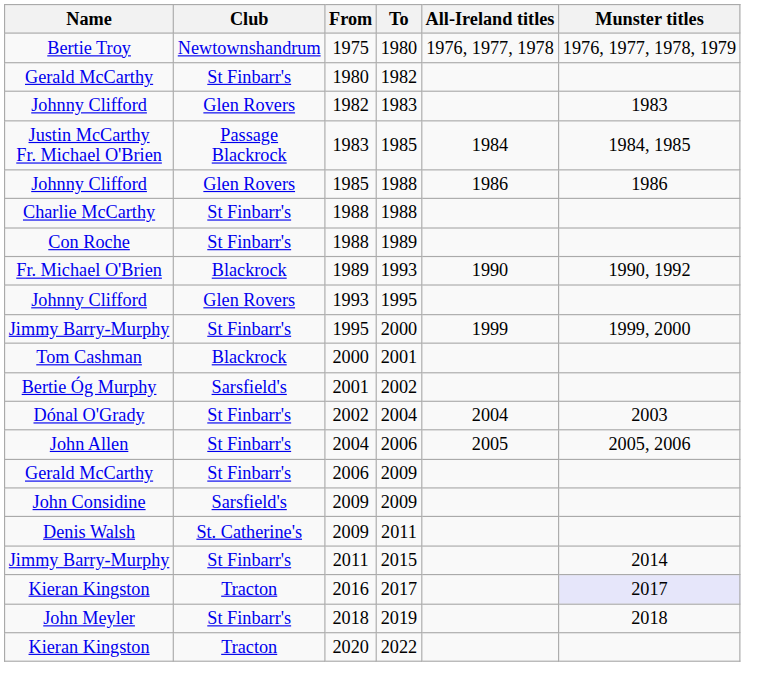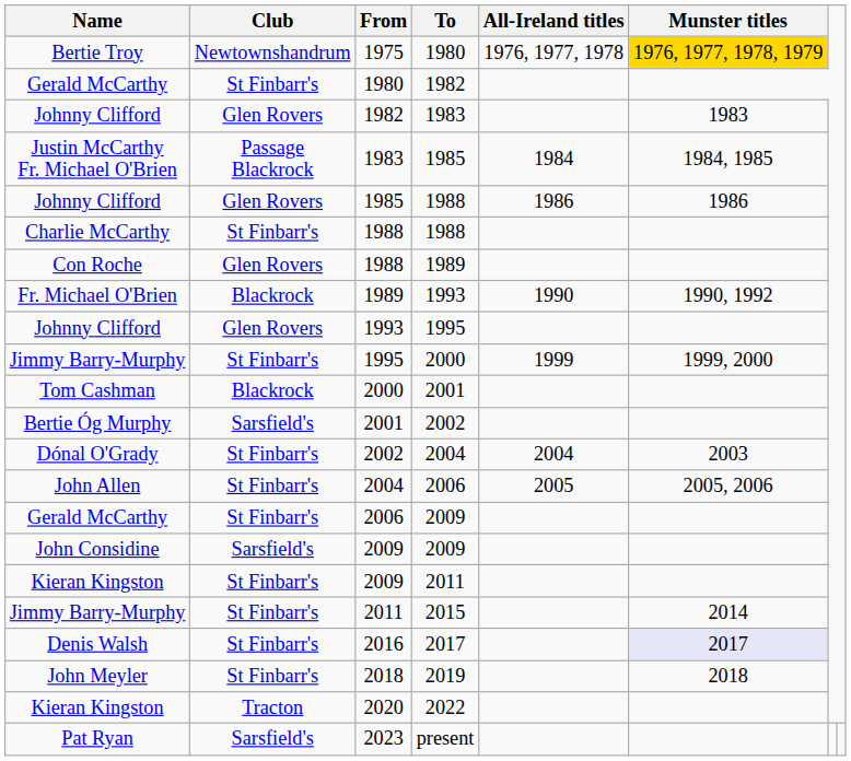1975 | Munster titles: no background -> gold background
1988 / 1989 | Club: St Finbarr's -> Glen Rovers
2009 / 2011 | Name: Denis Walsh -> Kieran Kingston
2009 / 2011 | Club: St. Catherine's -> St Finbarr's
2016 | Name: Kieran Kingston -> Denis Walsh
2016 | Club: Tracton -> St Finbarr's
+ row: Pat Ryan | Sarsfield's | 2023 | present
